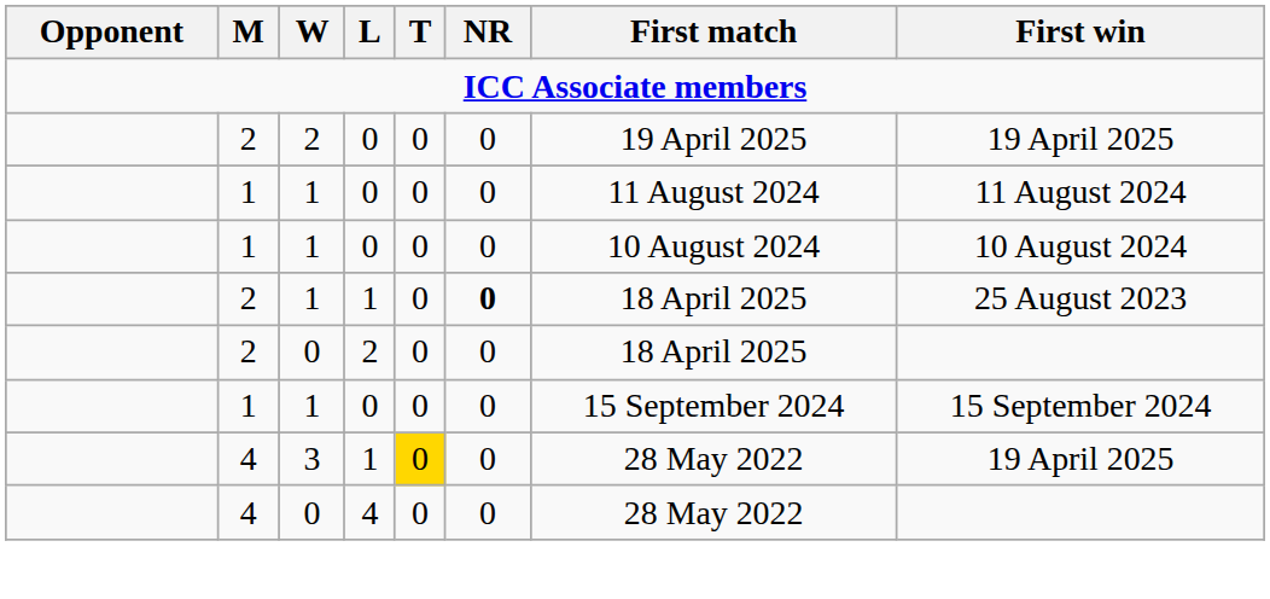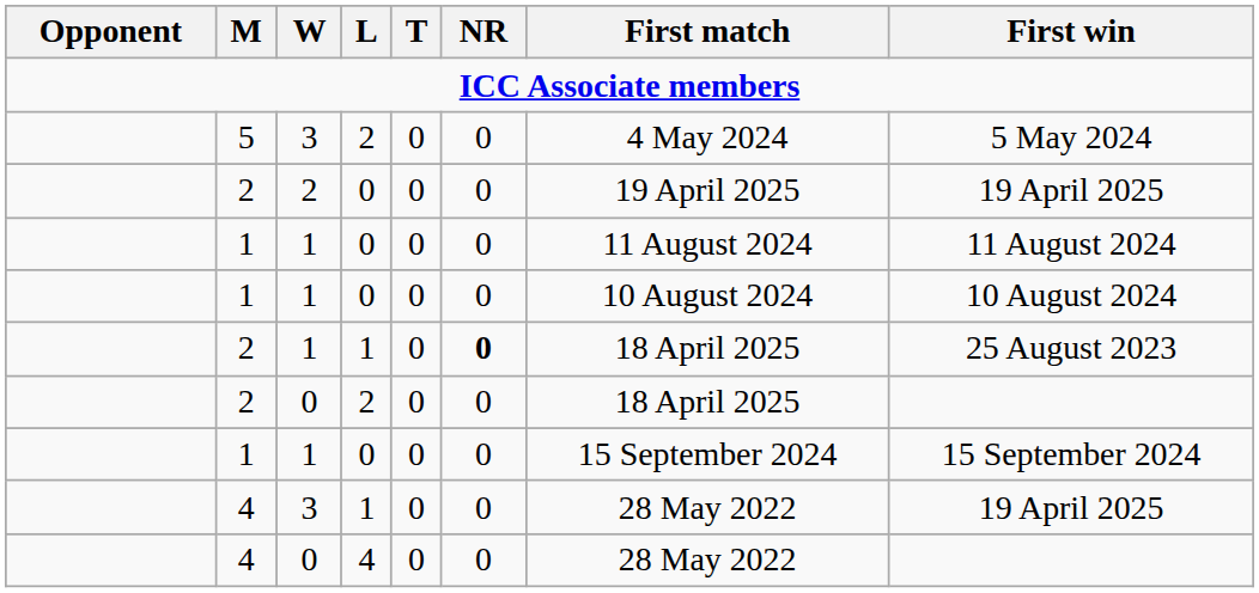+ row: 5 | 3 | 2 | 0 | 0 | 4 May 2024 | 5 May 2024
4 / 3 | T: gold background -> no background
